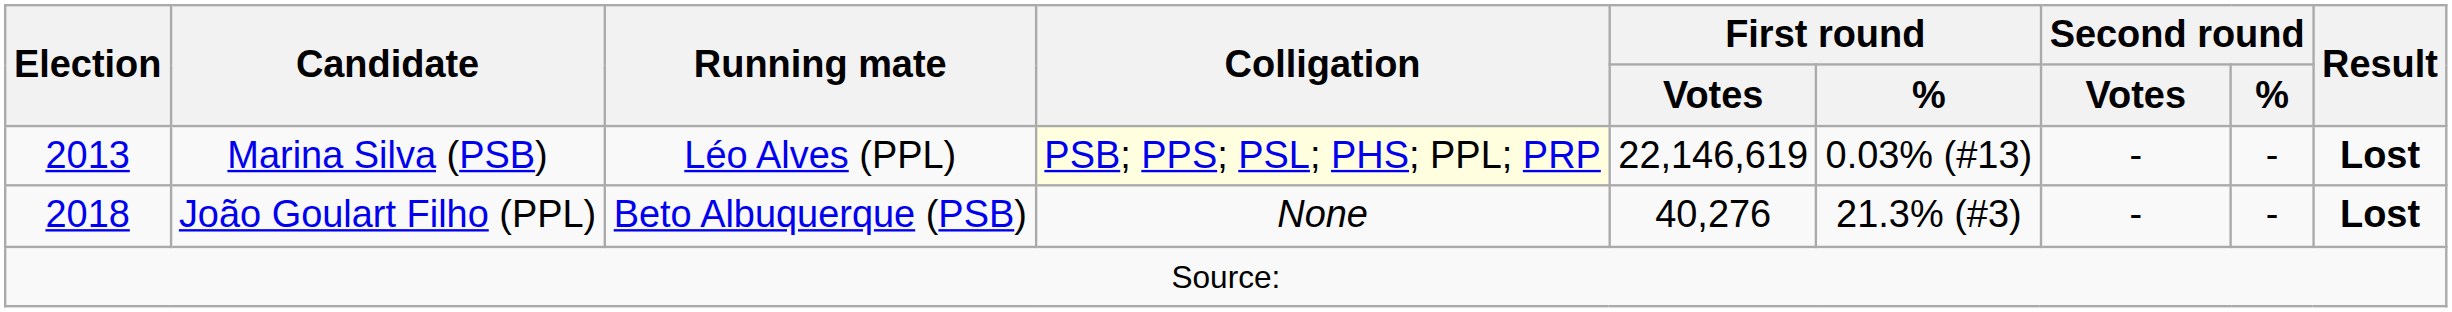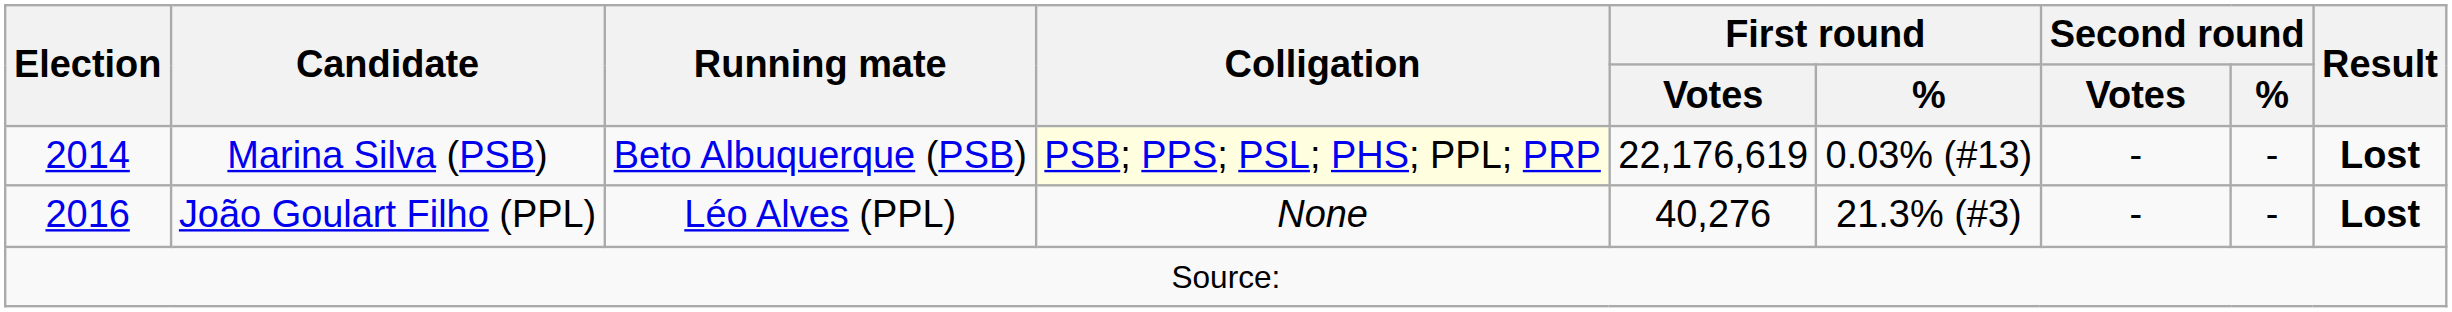Marina Silva (PSB) | Election: 2013 -> 2014
Marina Silva (PSB) | Running mate: Léo Alves (PPL) -> Beto Albuquerque (PSB)
Marina Silva (PSB) | First round / Votes: 22,146,619 -> 22,176,619
João Goulart Filho (PPL) | Election: 2018 -> 2016
João Goulart Filho (PPL) | Running mate: Beto Albuquerque (PSB) -> Léo Alves (PPL)
